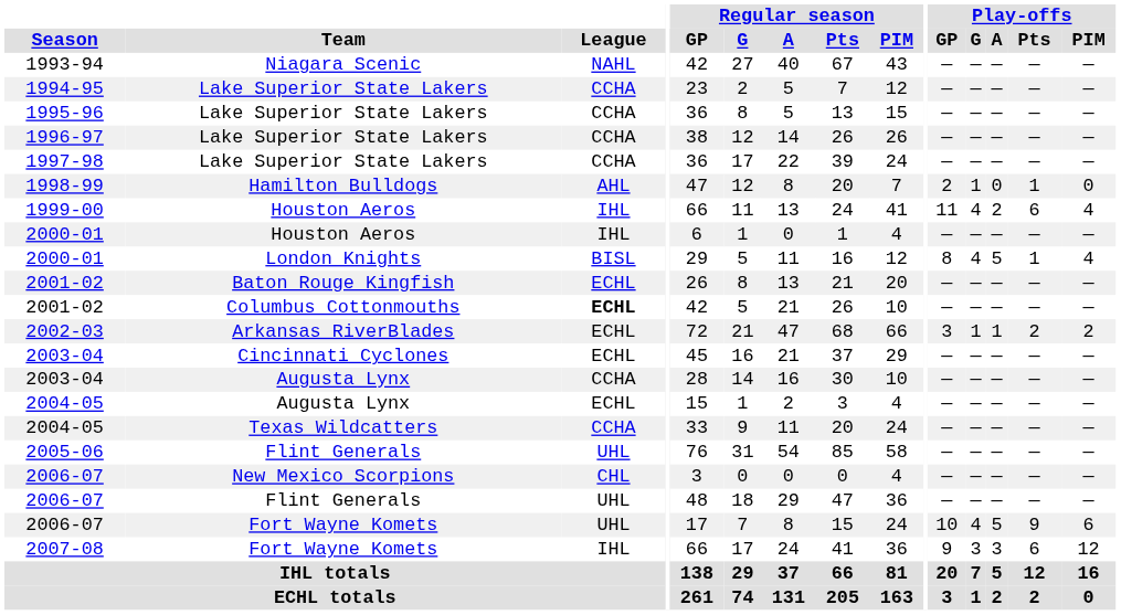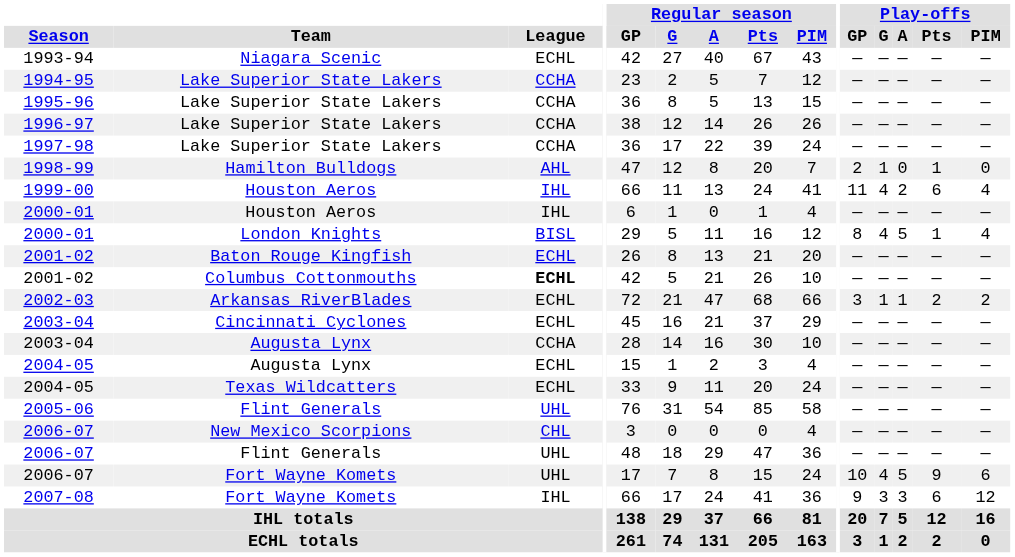1993-94 | League: NAHL -> ECHL
2004-05 / Texas Wildcatters | League: CCHA -> ECHL
